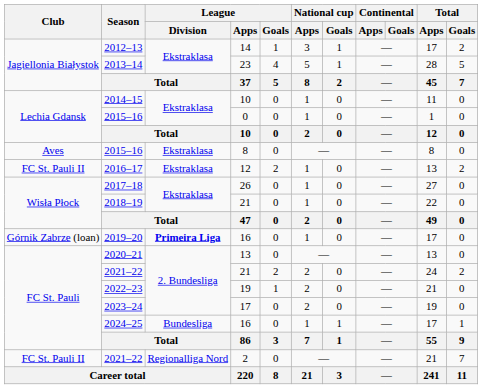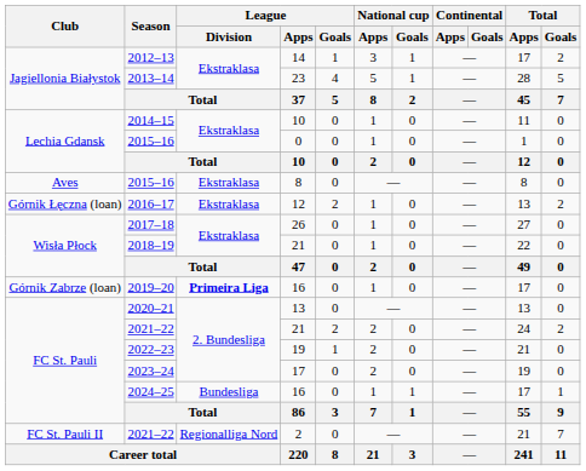2016–17 | Club: FC St. Pauli II -> Górnik Łęczna (loan)
